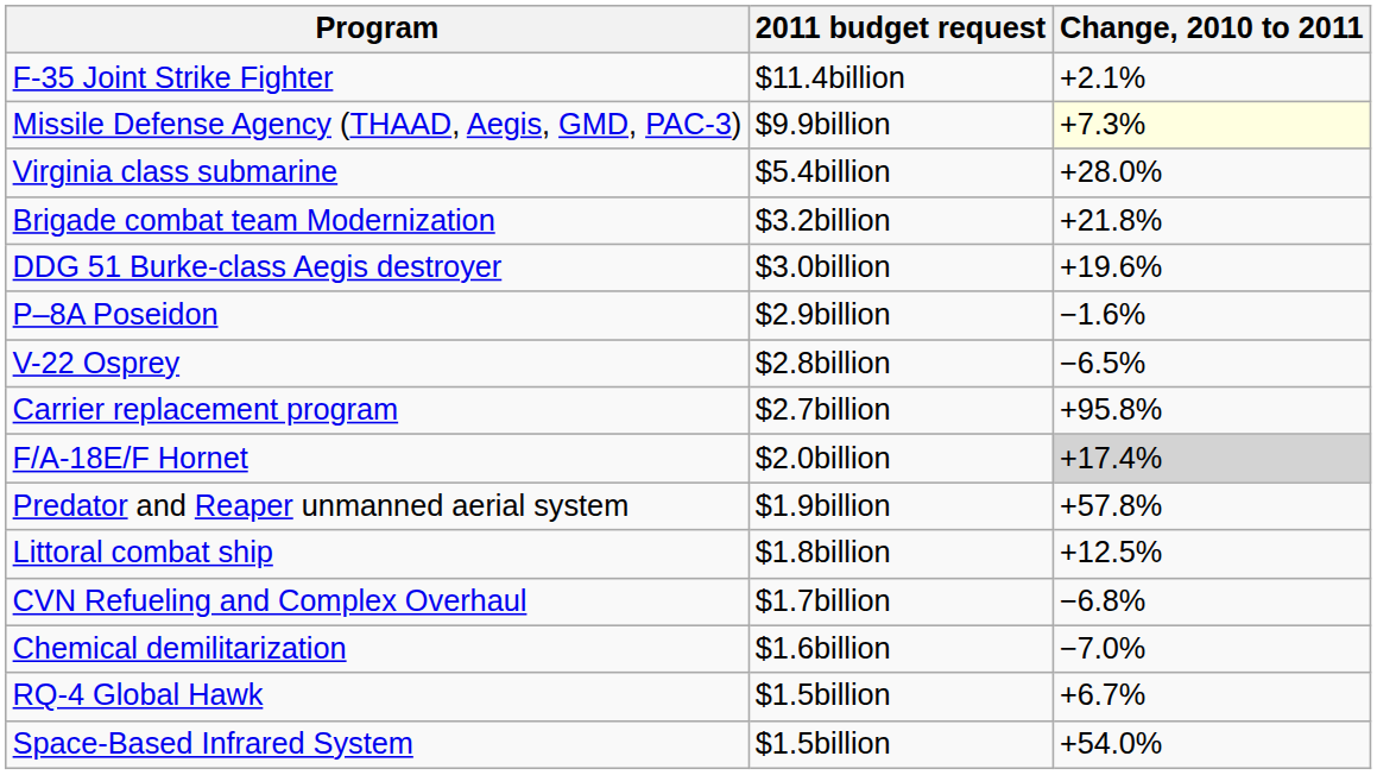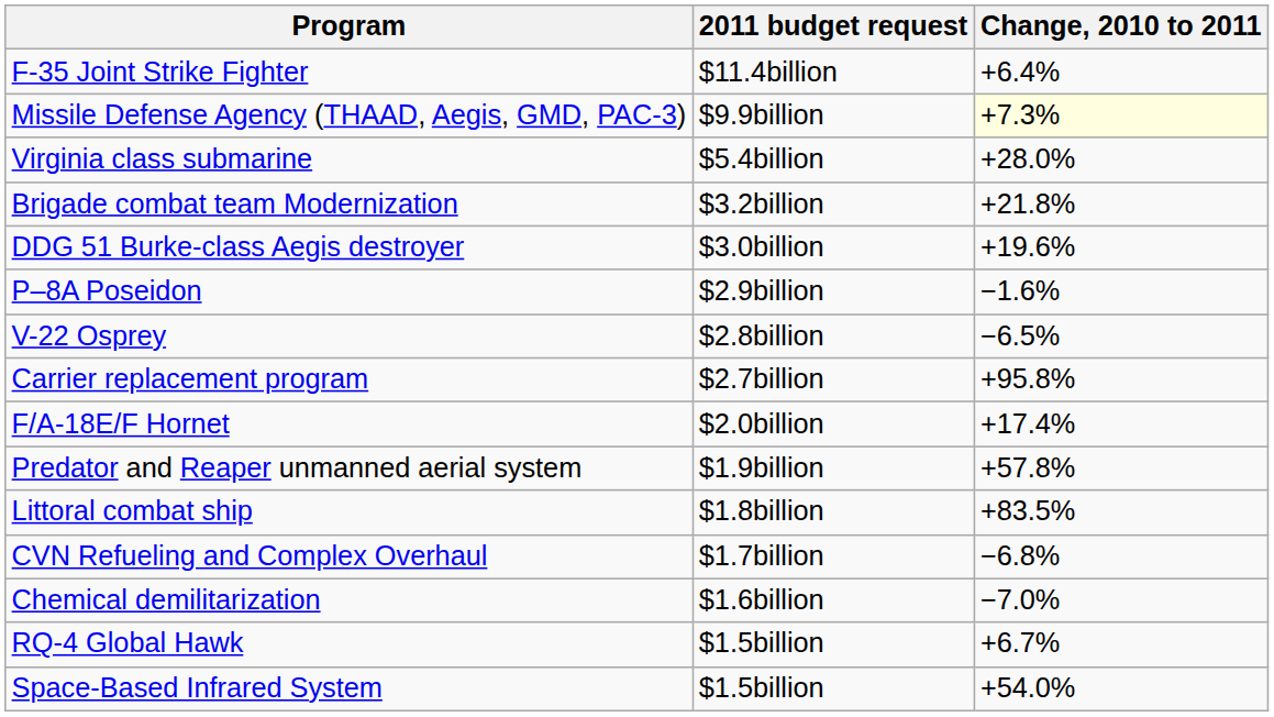F-35 Joint Strike Fighter | Change, 2010 to 2011: +2.1% -> +6.4%
F/A-18E/F Hornet | Change, 2010 to 2011: lightgrey background -> no background
Littoral combat ship | Change, 2010 to 2011: +12.5% -> +83.5%
